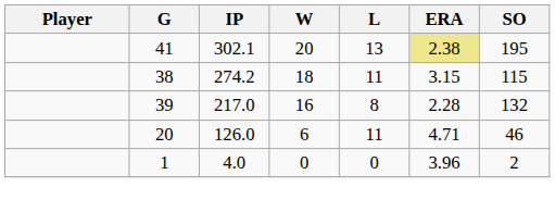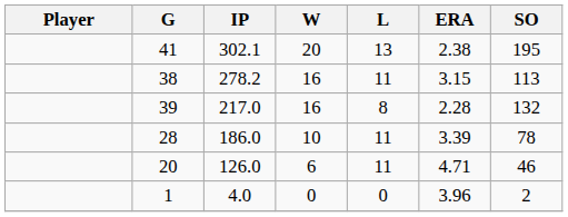41 | ERA: khaki background -> no background
38 | IP: 274.2 -> 278.2
38 | W: 18 -> 16
38 | SO: 115 -> 113
+ row: 28 | 186.0 | 10 | 11 | 3.39 | 78
